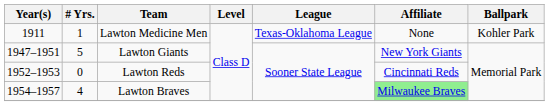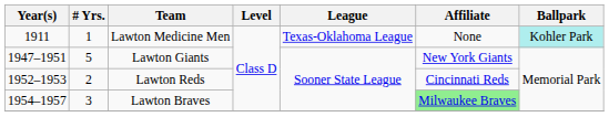Lawton Medicine Men | Ballpark: no background -> paleturquoise background
Lawton Reds | # Yrs.: 0 -> 2
Lawton Braves | # Yrs.: 4 -> 3
